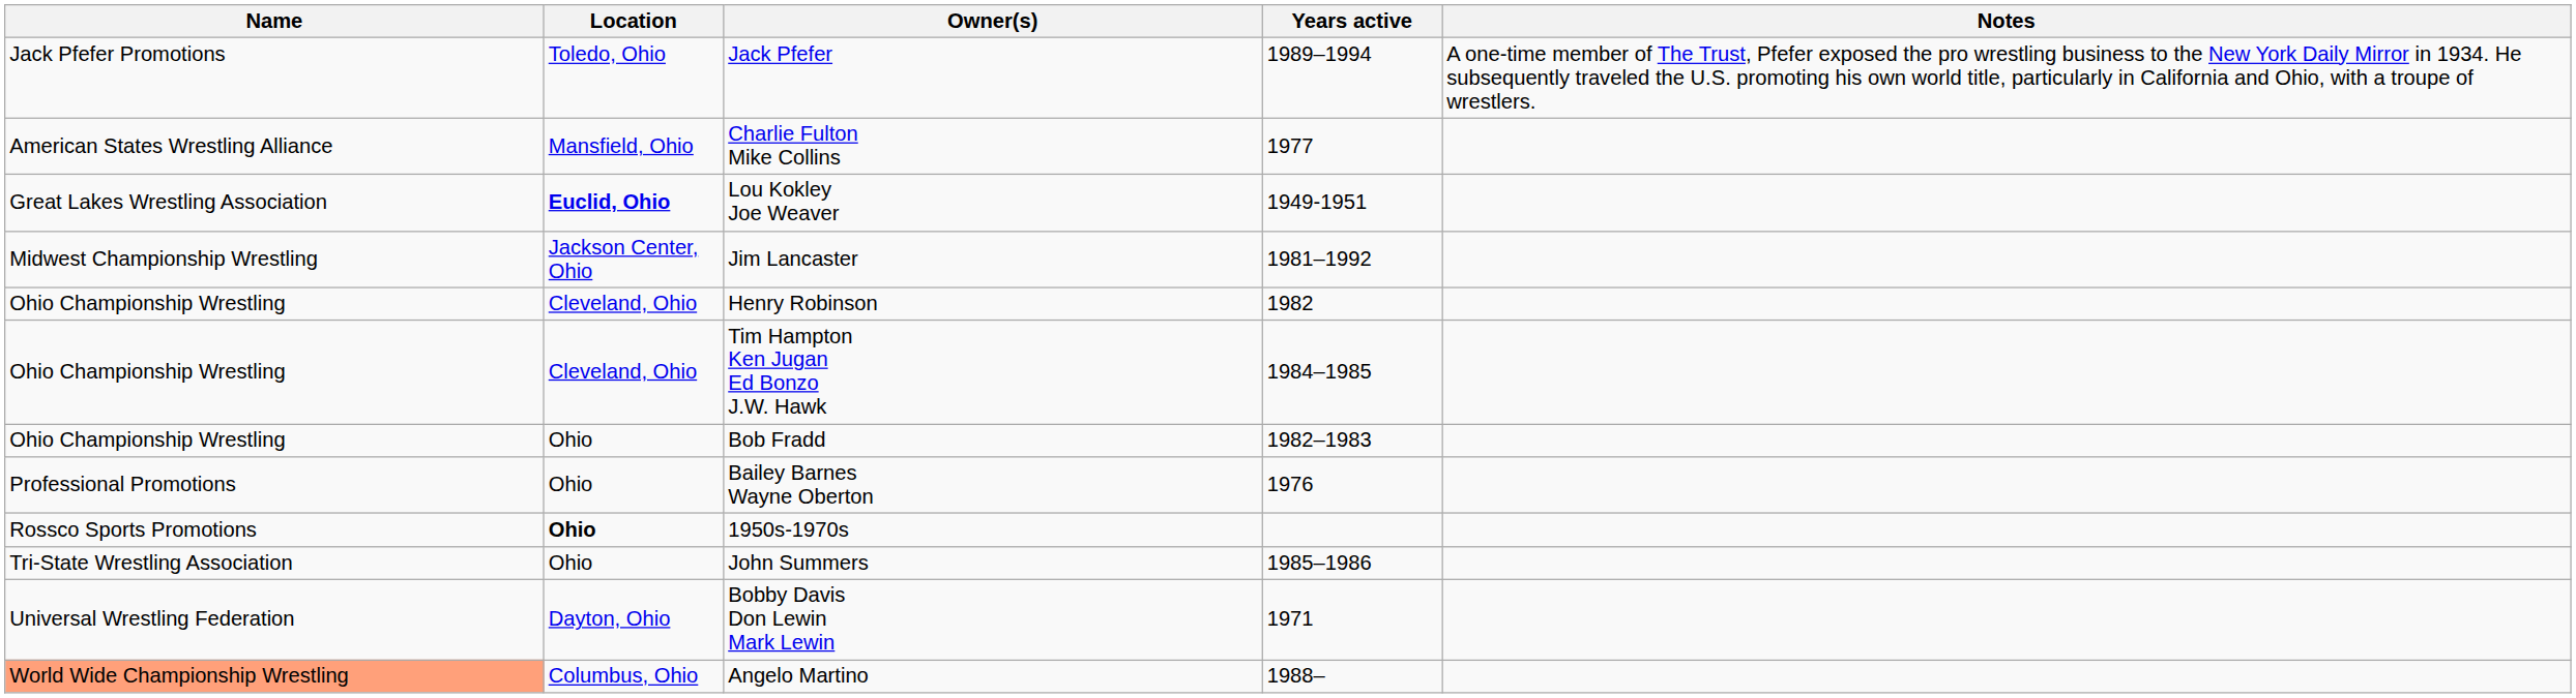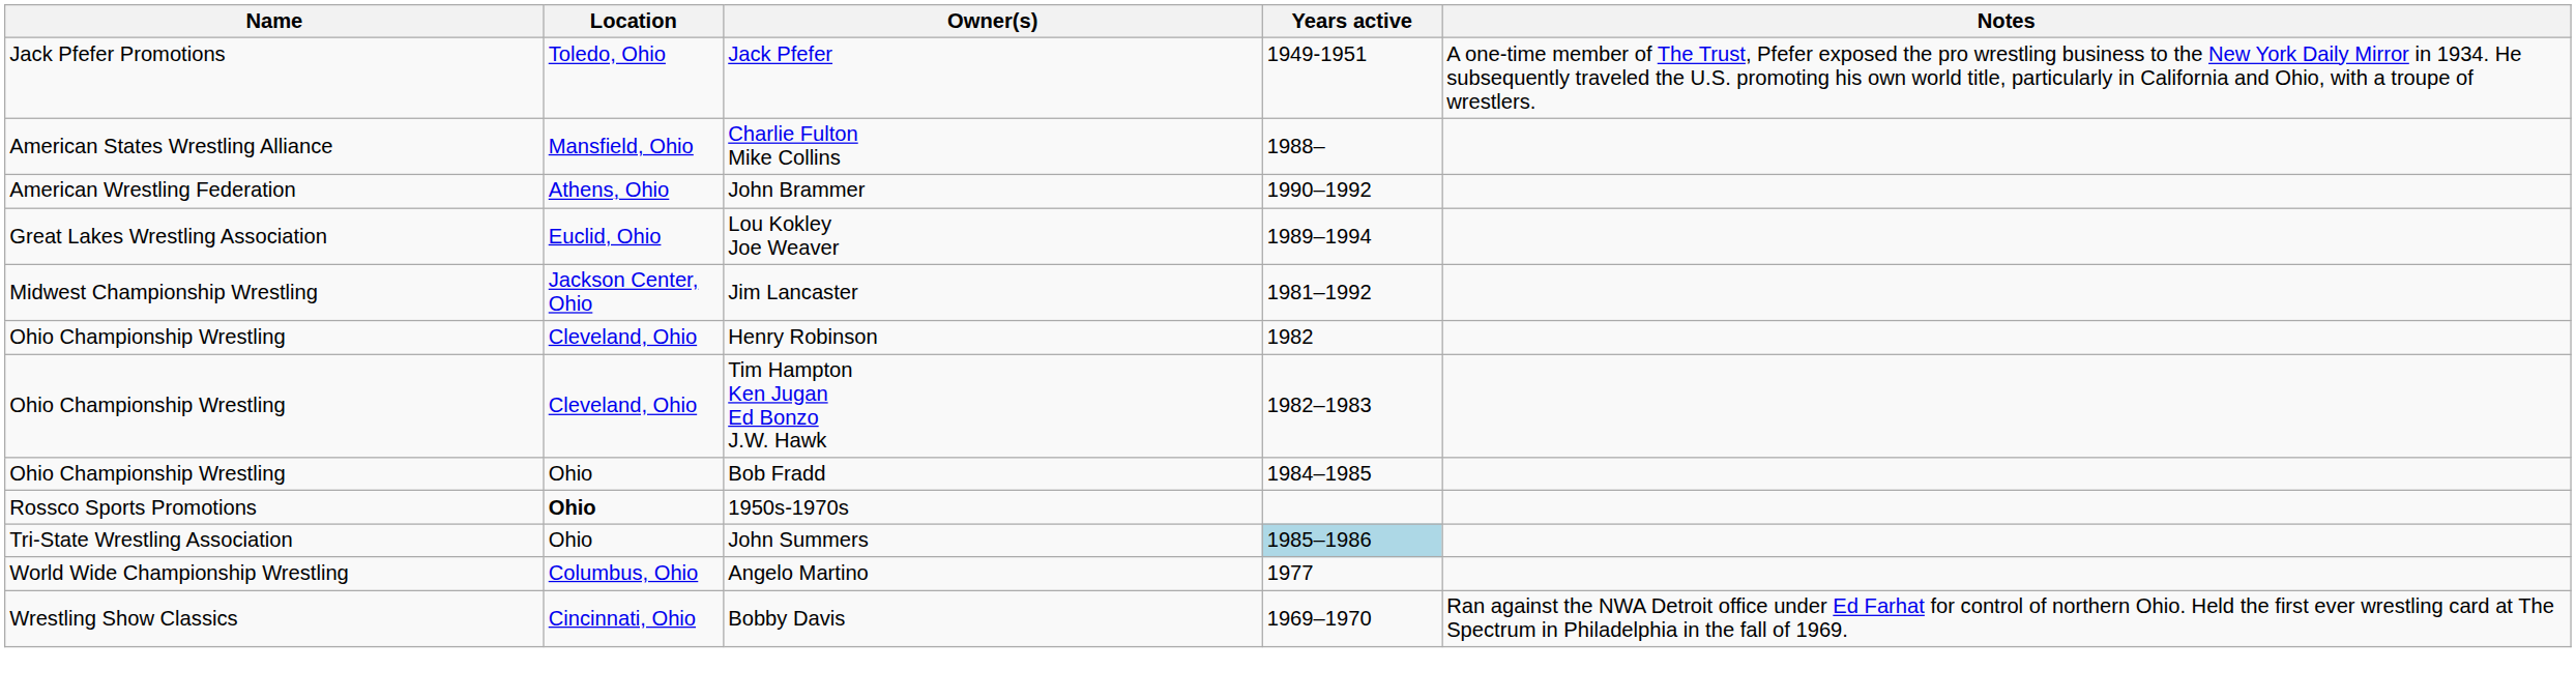Jack Pfefer | Years active: 1989–1994 -> 1949-1951
Charlie Fulton Mike Collins | Years active: 1977 -> 1988–
+ row: American Wrestling Federation | Athens, Ohio | John Brammer | 1990–1992
Lou Kokley Joe Weaver | Location: bold -> normal
Lou Kokley Joe Weaver | Years active: 1949-1951 -> 1989–1994
Tim Hampton Ken Jugan Ed Bonzo J.W. Hawk | Years active: 1984–1985 -> 1982–1983
Bob Fradd | Years active: 1982–1983 -> 1984–1985
- row: Professional Promotions | Ohio | Bailey Barnes Wayne Oberton | 1976
John Summers | Years active: no background -> lightblue background
- row: Universal Wrestling Federation | Dayton, Ohio | Bobby Davis Don Lewin Mark Lewin | 1971
Angelo Martino | Name: lightsalmon background -> no background
Angelo Martino | Years active: 1988– -> 1977
+ row: Wrestling Show Classics | Cincinnati, Ohio | Bobby Davis | 1969–1970 | Ran against the NWA Detroit office under Ed Farhat for control of northern Ohio. Held the first ever wrestling card at The Spectrum in Philadelphia in the fall of 1969.
